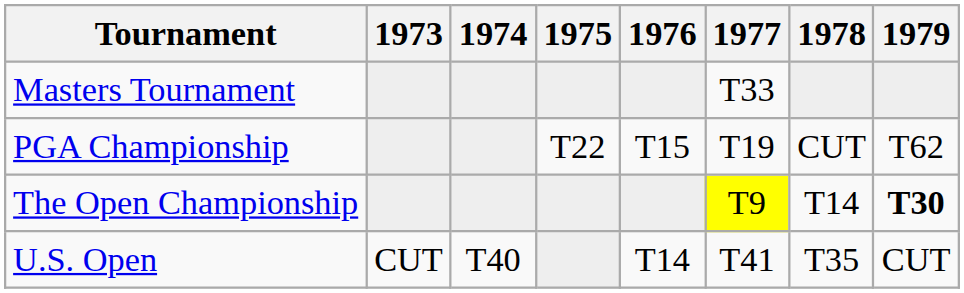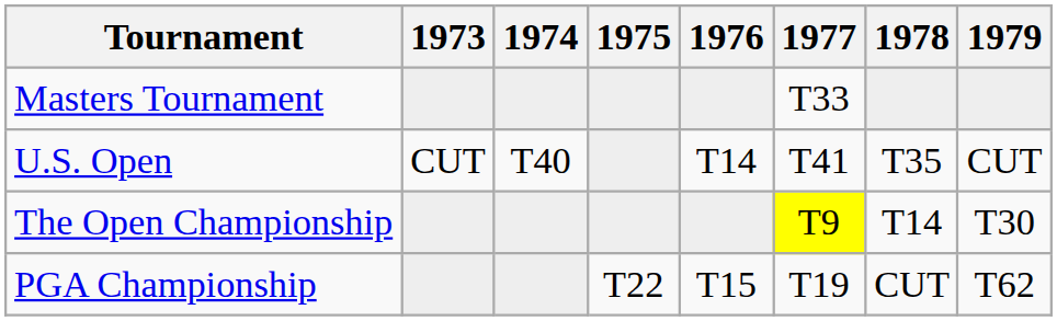rows swapped: U.S. Open <-> PGA Championship
The Open Championship | 1979: bold -> normal
